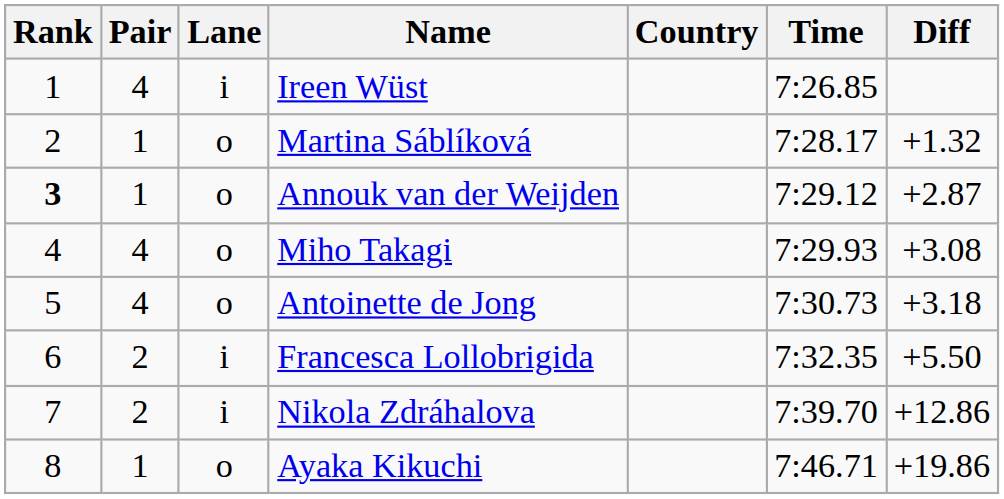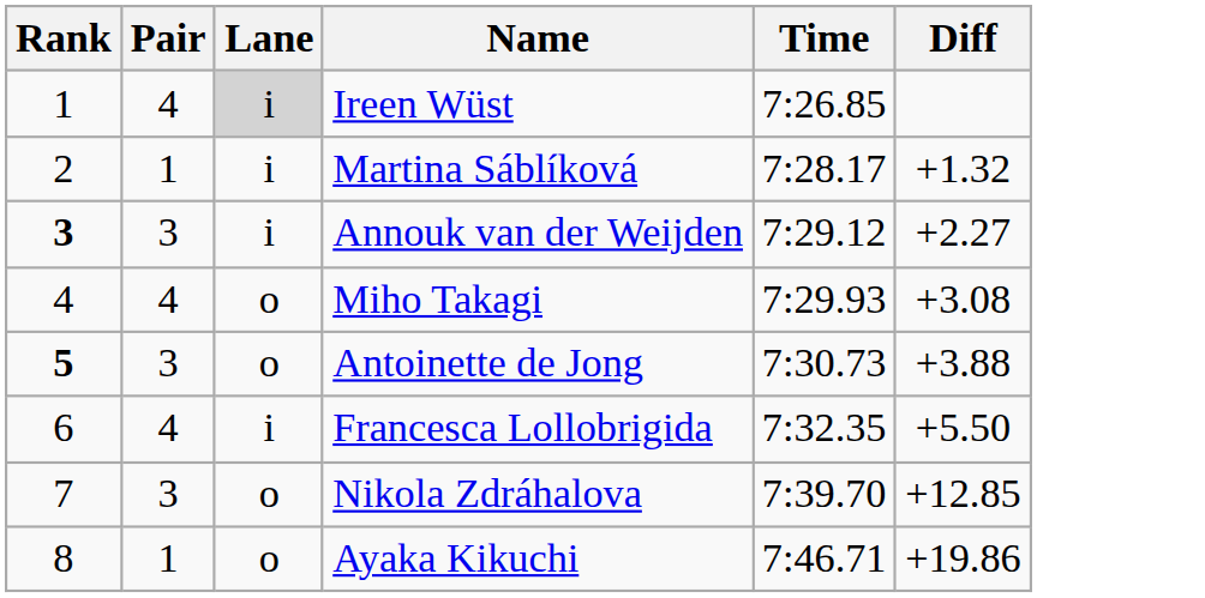- column: Country
Ireen Wüst | Lane: no background -> lightgrey background
Martina Sáblíková | Lane: o -> i
Annouk van der Weijden | Pair: 1 -> 3
Annouk van der Weijden | Lane: o -> i
Annouk van der Weijden | Diff: +2.87 -> +2.27
Antoinette de Jong | Rank: normal -> bold
Antoinette de Jong | Pair: 4 -> 3
Antoinette de Jong | Diff: +3.18 -> +3.88
Francesca Lollobrigida | Pair: 2 -> 4
Nikola Zdráhalova | Pair: 2 -> 3
Nikola Zdráhalova | Lane: i -> o
Nikola Zdráhalova | Diff: +12.86 -> +12.85
